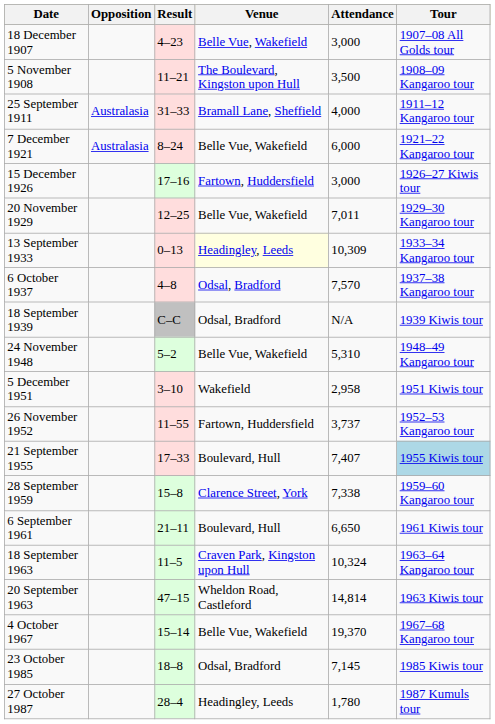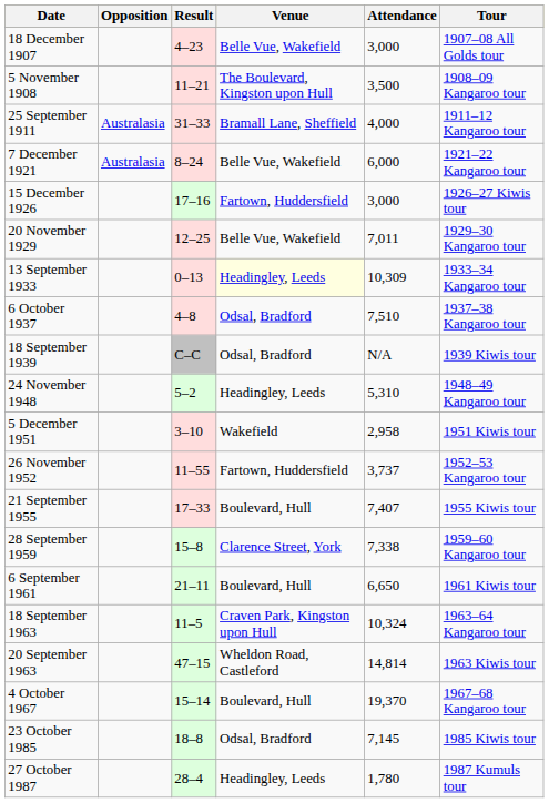6 October 1937 | Attendance: 7,570 -> 7,510
24 November 1948 | Venue: Belle Vue, Wakefield -> Headingley, Leeds
21 September 1955 | Tour: lightblue background -> no background
4 October 1967 | Venue: Belle Vue, Wakefield -> Boulevard, Hull
